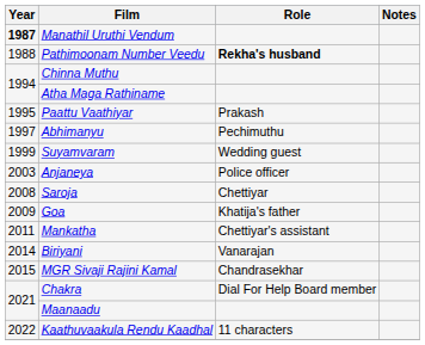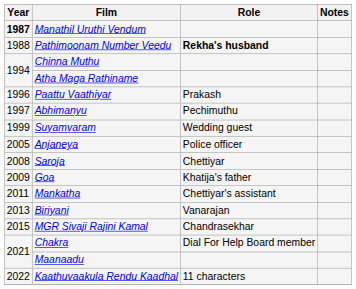Paattu Vaathiyar | Year: 1995 -> 1996
Anjaneya | Year: 2003 -> 2005
Biriyani | Year: 2014 -> 2013
